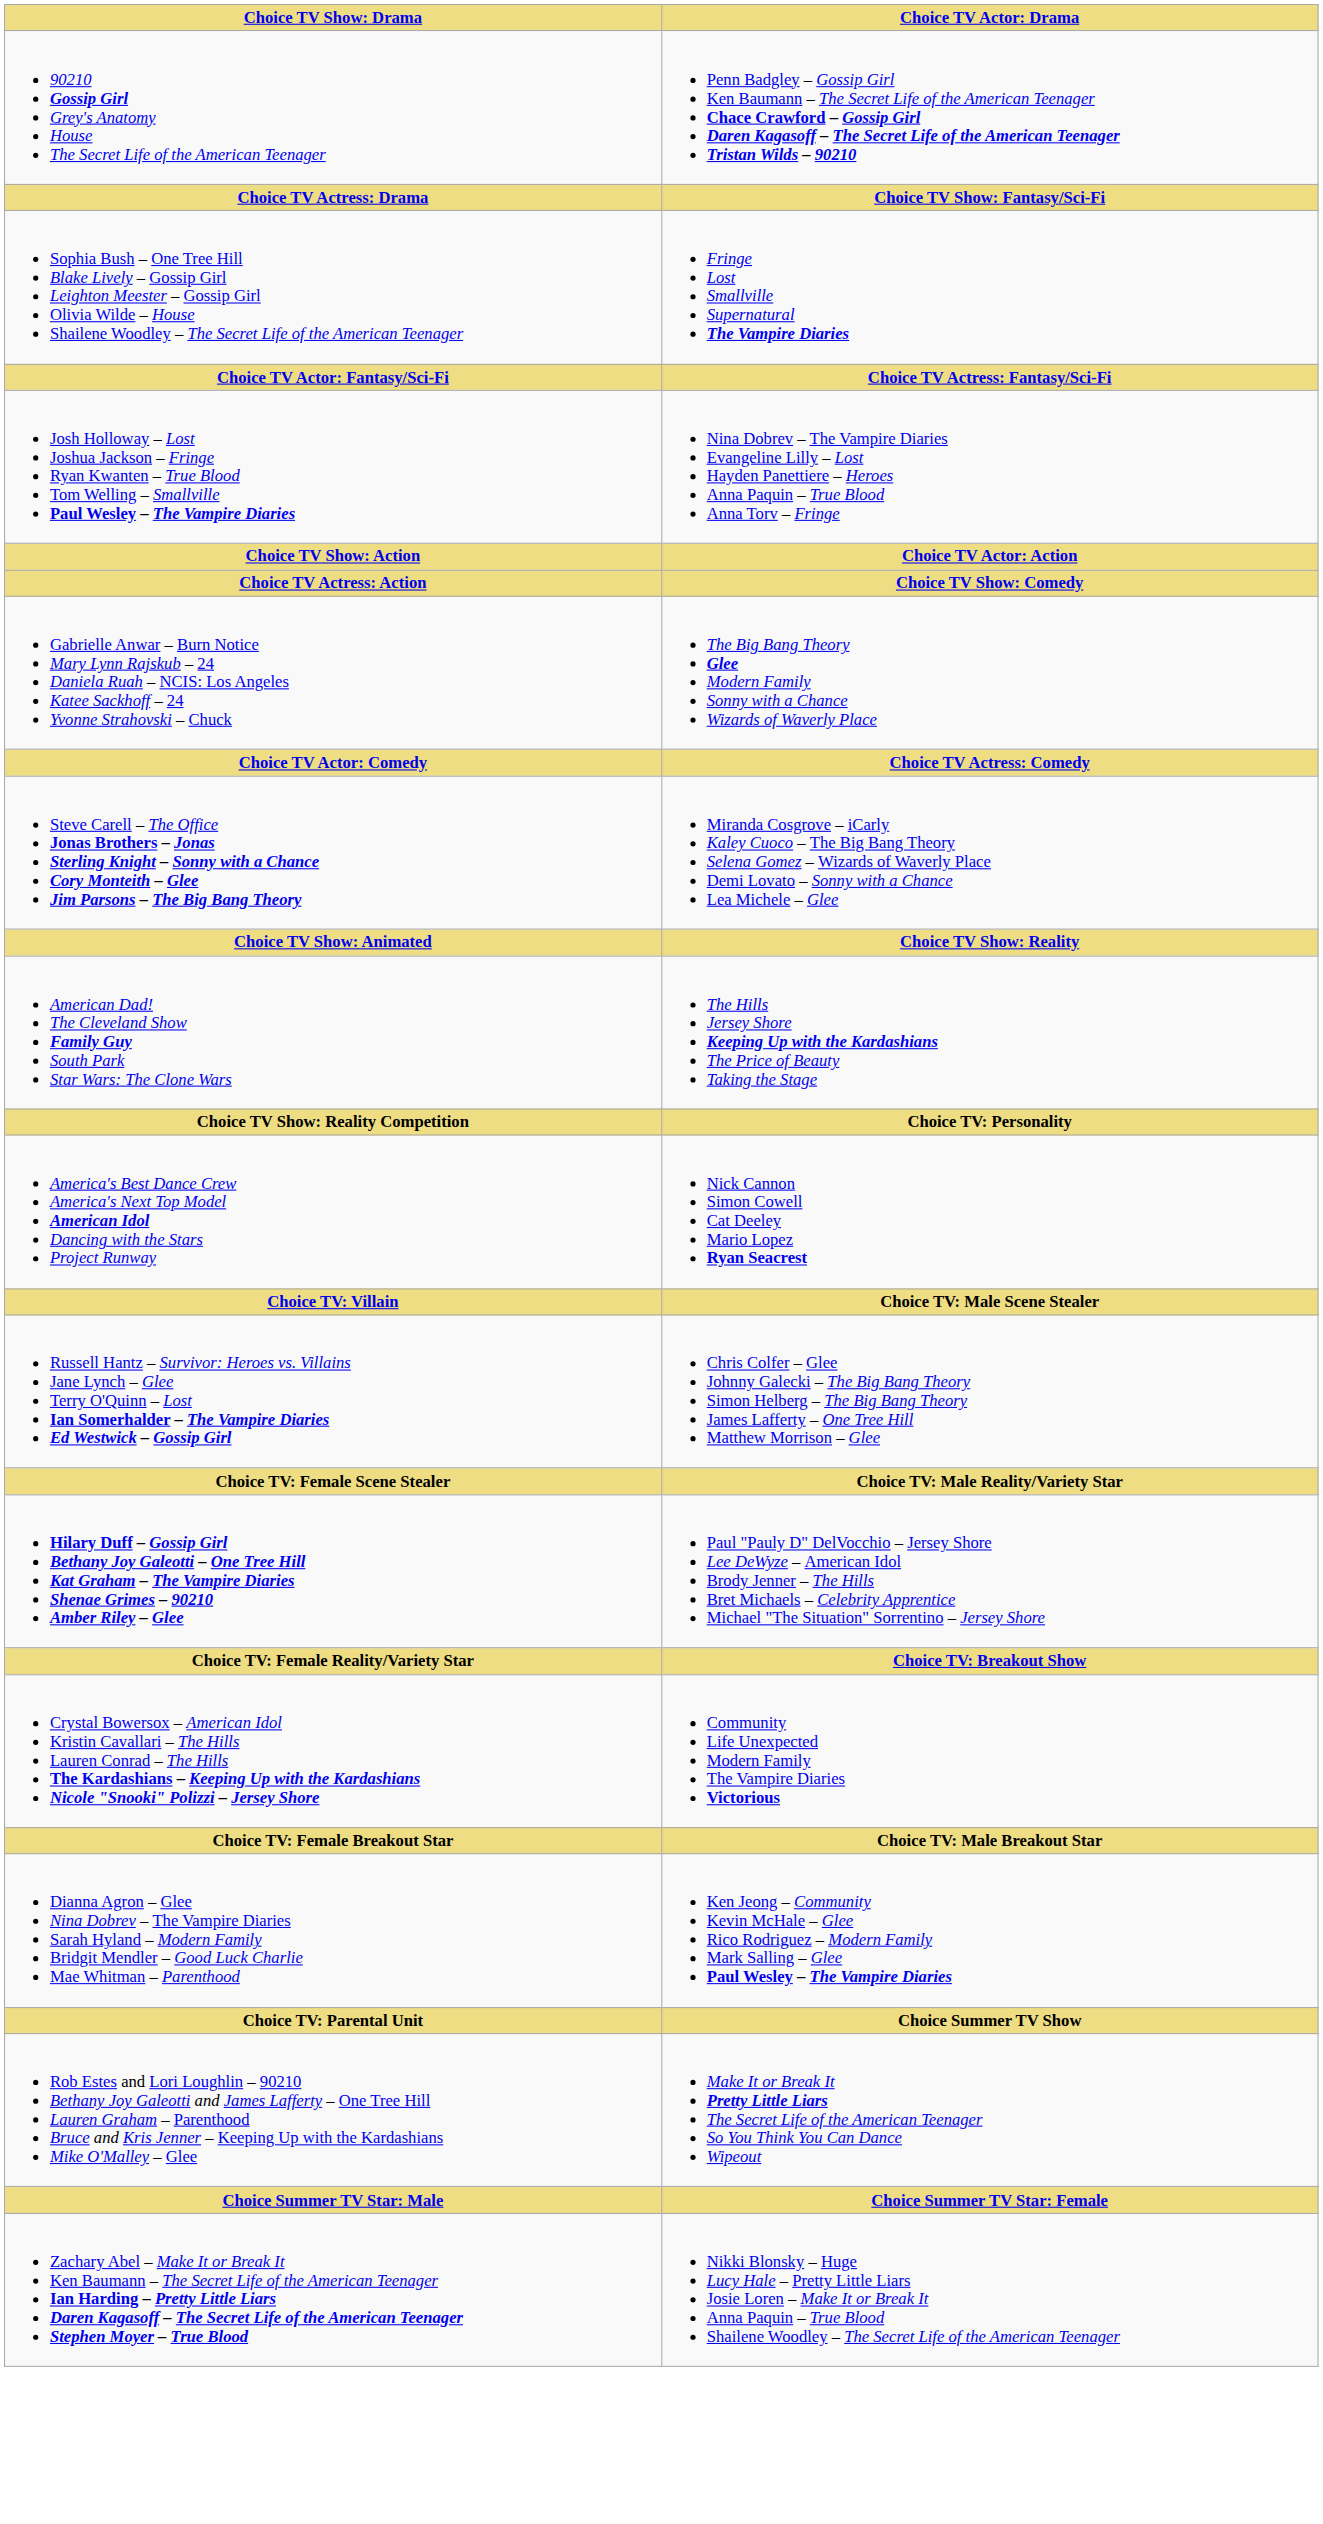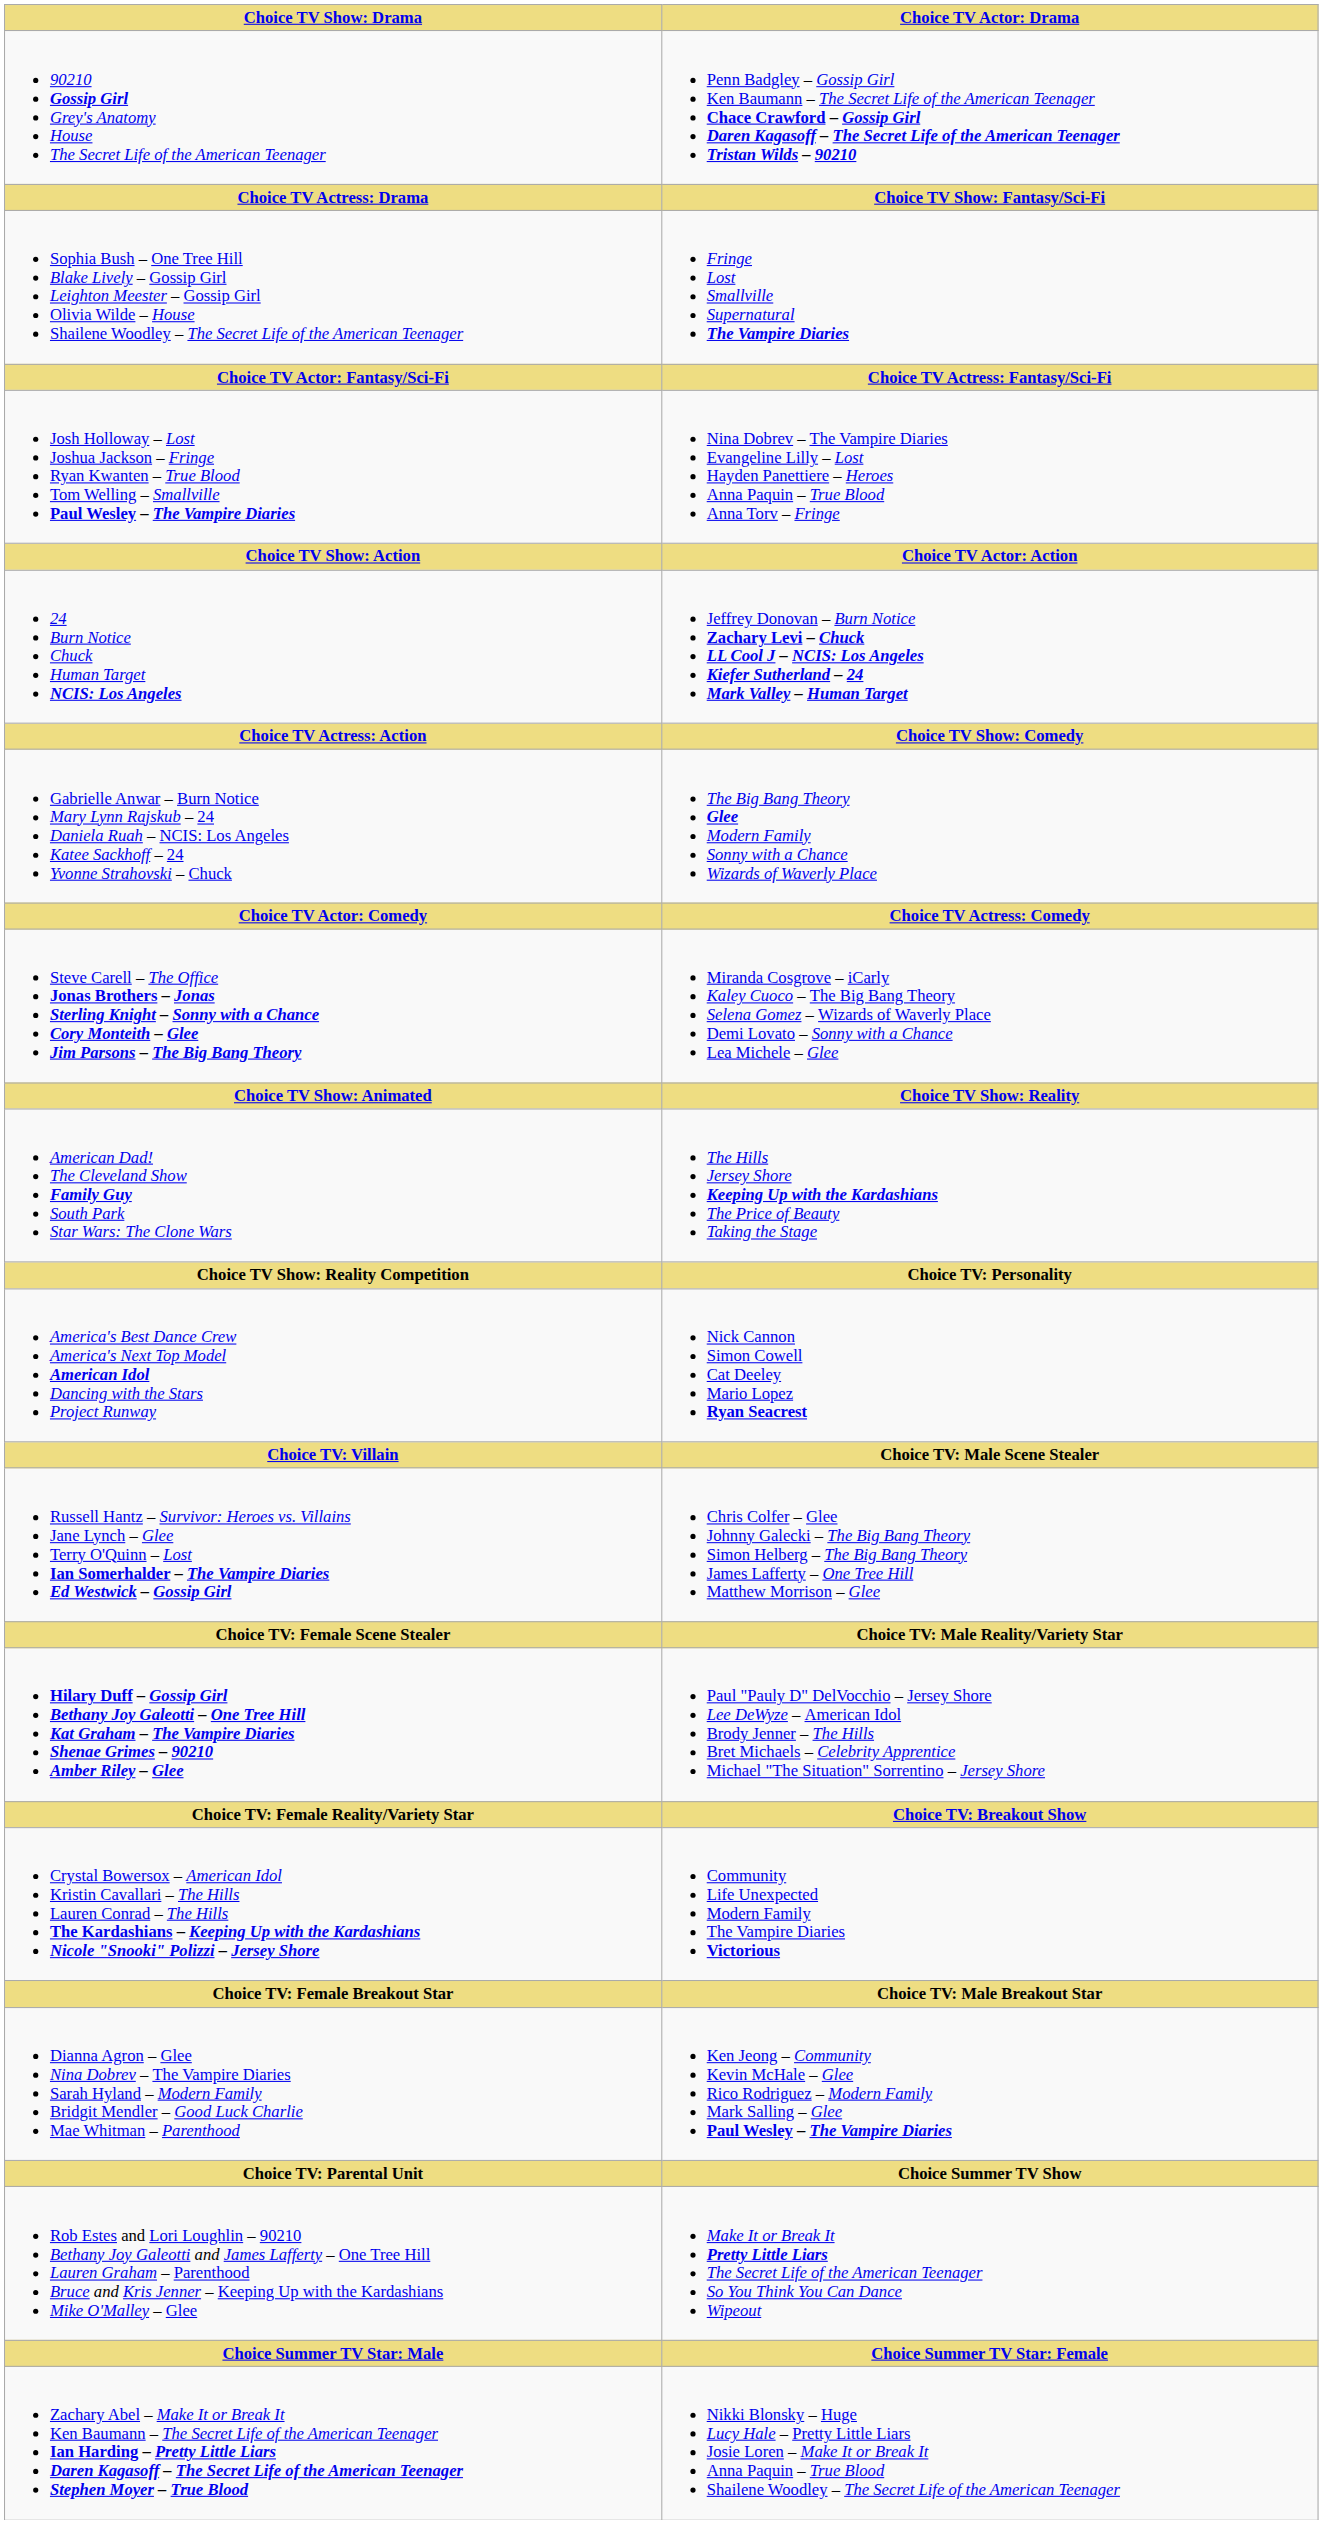+ row: 24 Burn Notice Chuck Human Target NCIS: Los Angeles | Jeffrey Donovan – Burn Notice Zachary Levi – Chuck LL Cool J – NCIS: Los Angeles Kiefer Sutherland – 24 Mark Valley – Human Target
